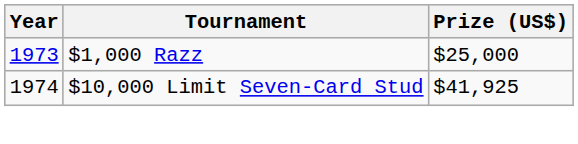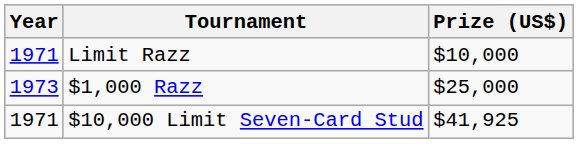+ row: 1971 | Limit Razz | $10,000
$10,000 Limit Seven-Card Stud | Year: 1974 -> 1971
